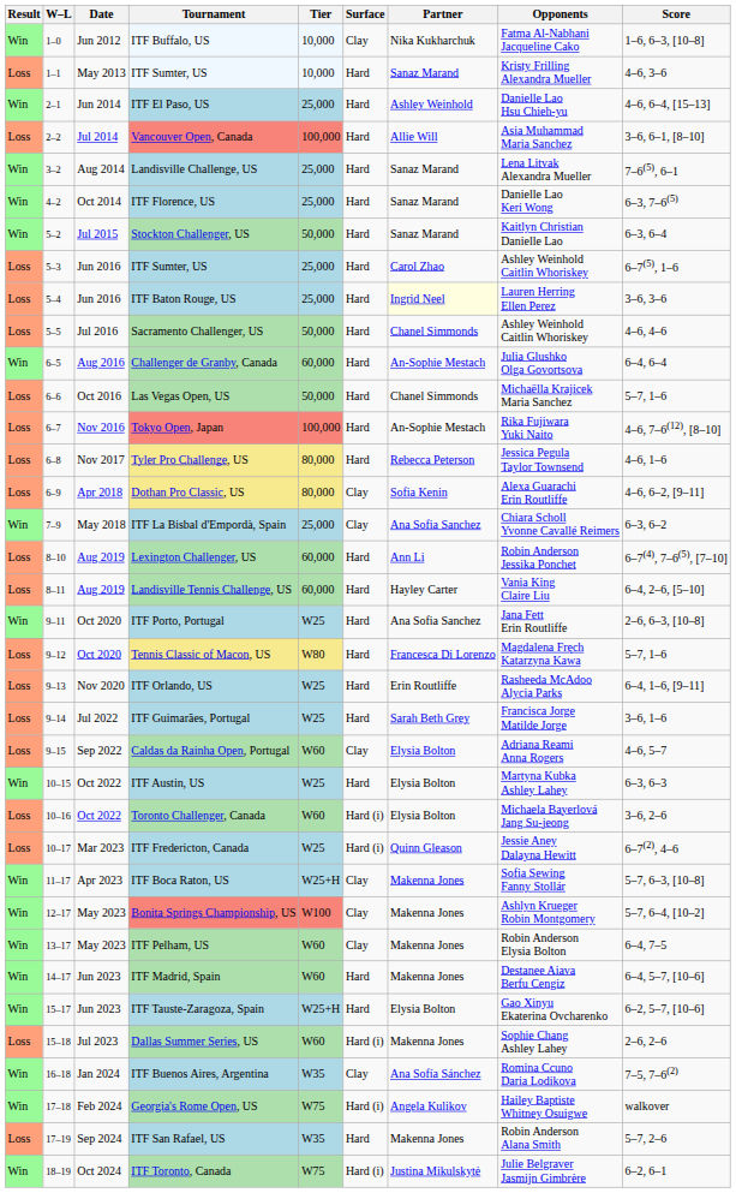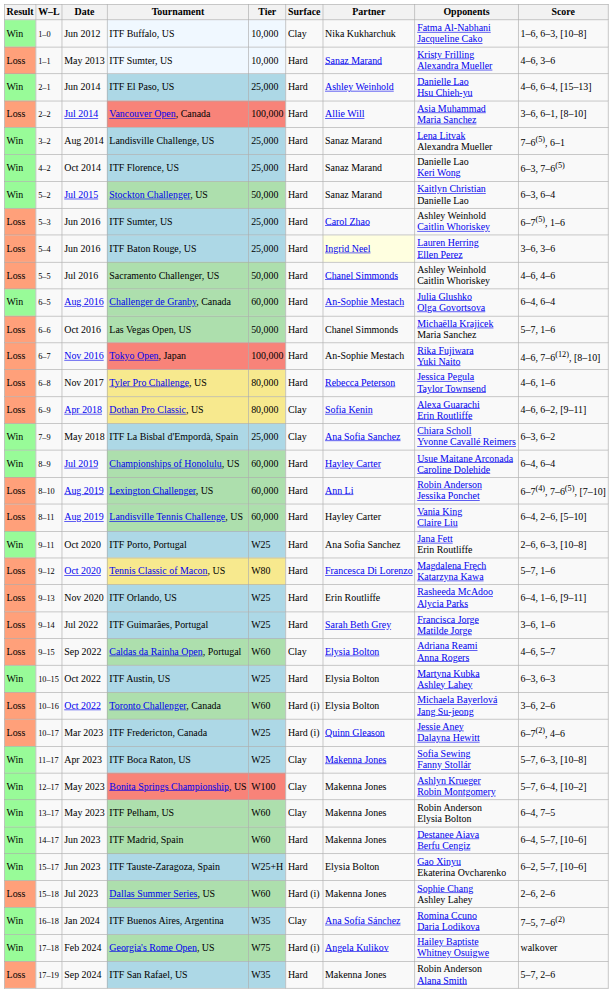+ row: Win | 8–9 | Jul 2019 | Championships of Honolulu, US | 60,000 | Hard | Hayley Carter | Usue Maitane Arconada Caroline Dolehide | 6–4, 6–4
ITF Boca Raton, US | Tier: W25+H -> W25
- row: Win | 18–19 | Oct 2024 | ITF Toronto, Canada | W75 | Hard (i) | Justina Mikulskytė | Julie Belgraver Jasmijn Gimbrère | 6–2, 6–1
